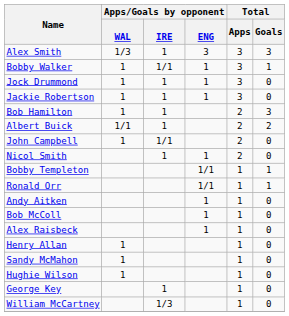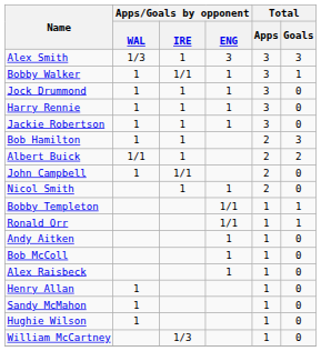+ row: Harry Rennie | 1 | 1 | 1 | 3 | 0
- row: George Key | 1 | 1 | 0
